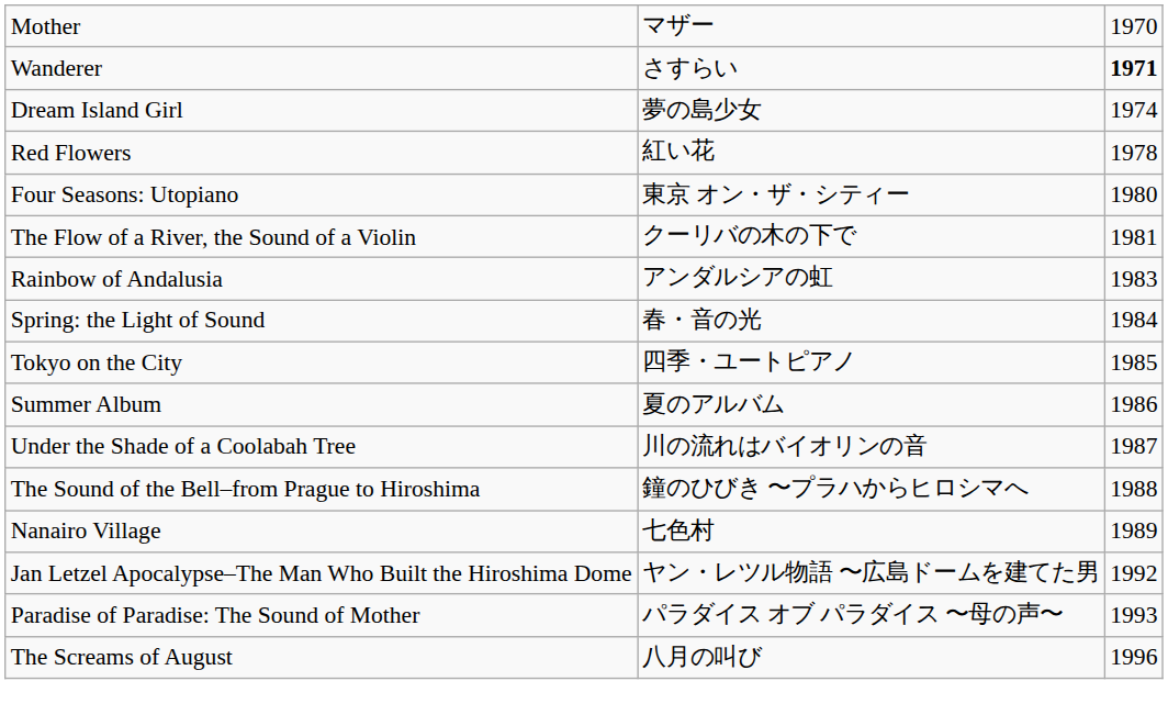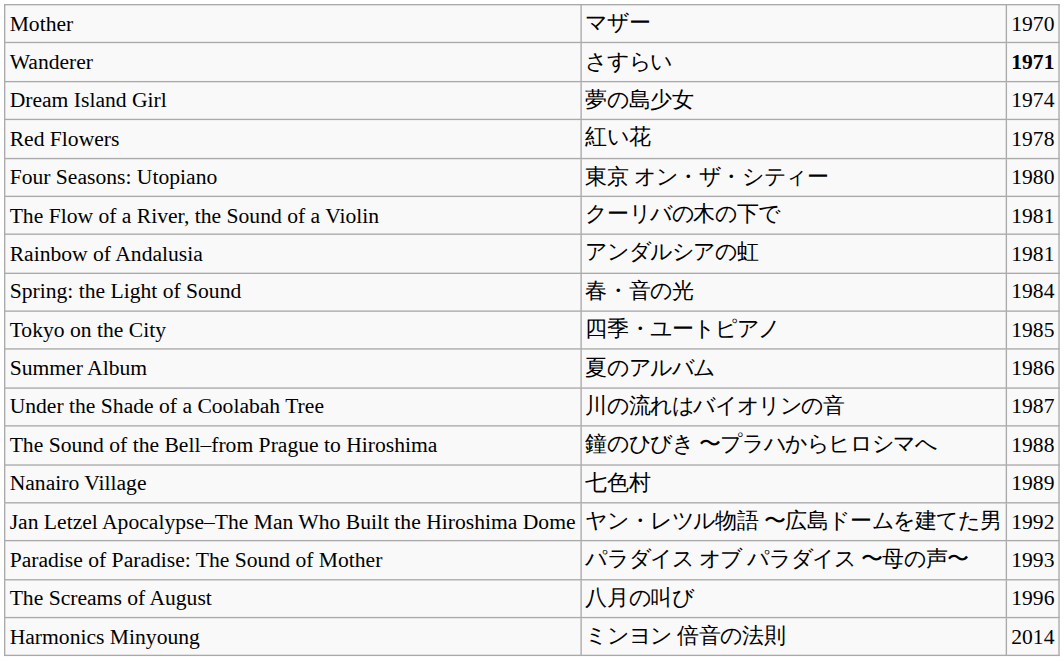Rainbow of Andalusia | column 3: 1983 -> 1981
+ row: Harmonics Minyoung | ミンヨン 倍音の法則 | 2014
